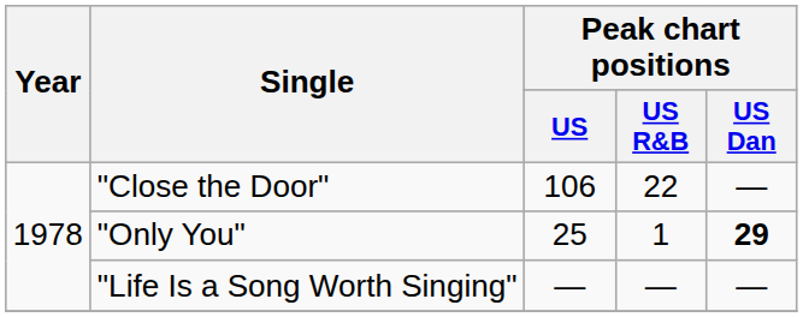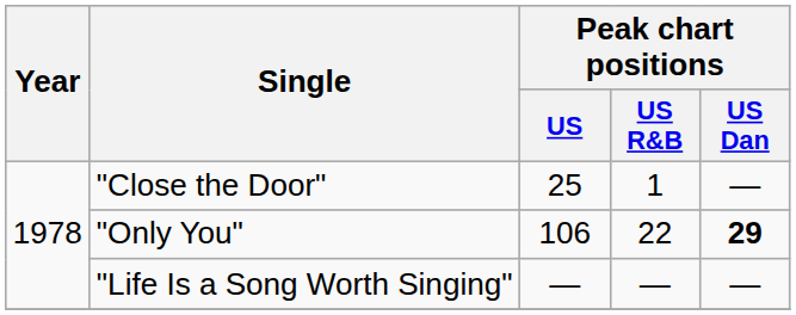"Close the Door" | Peak chart positions / US: 106 -> 25
"Close the Door" | Peak chart positions / US R&B: 22 -> 1
"Only You" | Peak chart positions / US: 25 -> 106
"Only You" | Peak chart positions / US R&B: 1 -> 22
